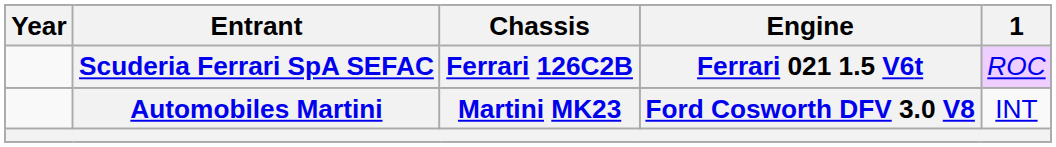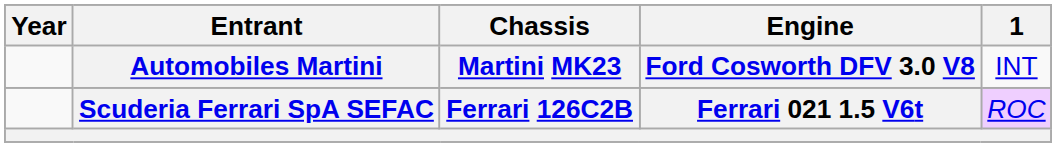rows swapped: Automobiles Martini <-> Scuderia Ferrari SpA SEFAC
